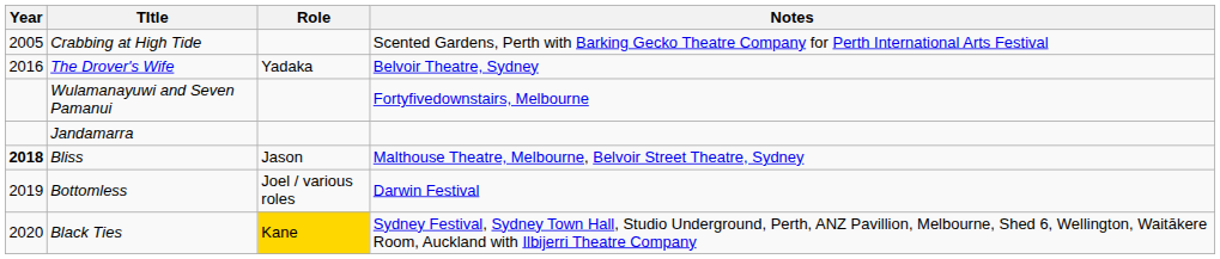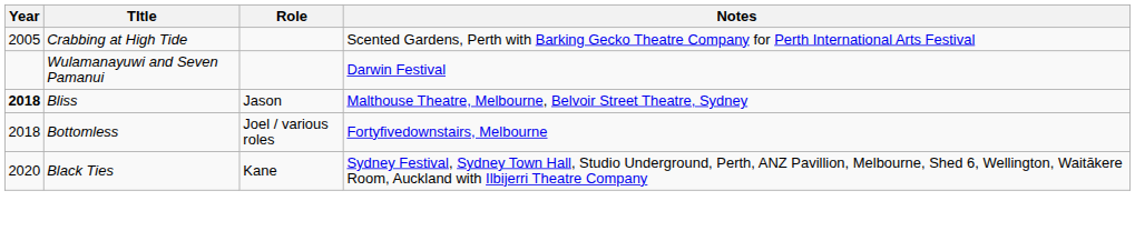- row: 2016 | The Drover's Wife | Yadaka | Belvoir Theatre, Sydney
Wulamanayuwi and Seven Pamanui | Notes: Fortyfivedownstairs, Melbourne -> Darwin Festival
- row: Jandamarra
Bottomless | Year: 2019 -> 2018
Bottomless | Notes: Darwin Festival -> Fortyfivedownstairs, Melbourne
Black Ties | Role: gold background -> no background
